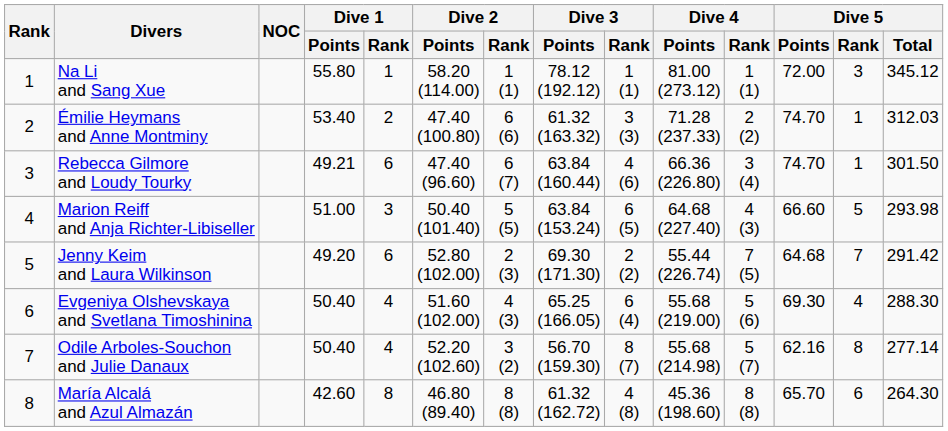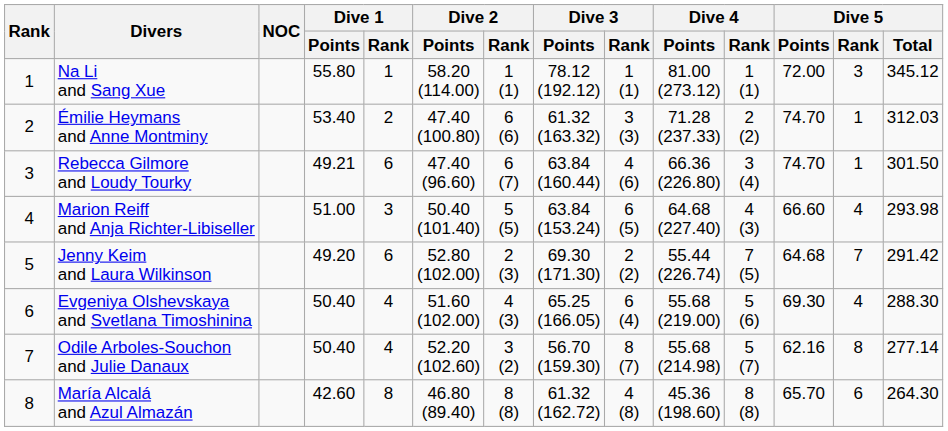Marion Reiff and Anja Richter-Libiseller | Dive 5 / Rank: 5 -> 4
